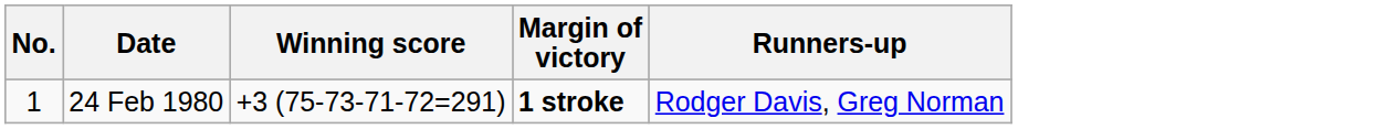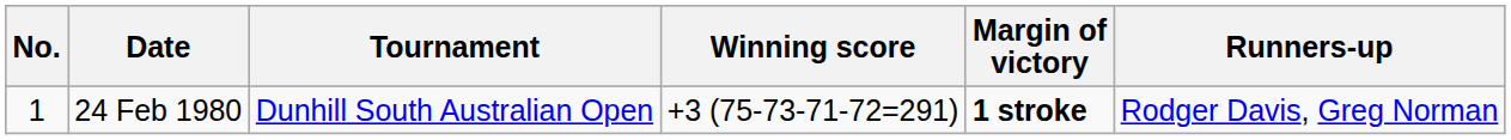+ column: Tournament | Dunhill South Australian Open
